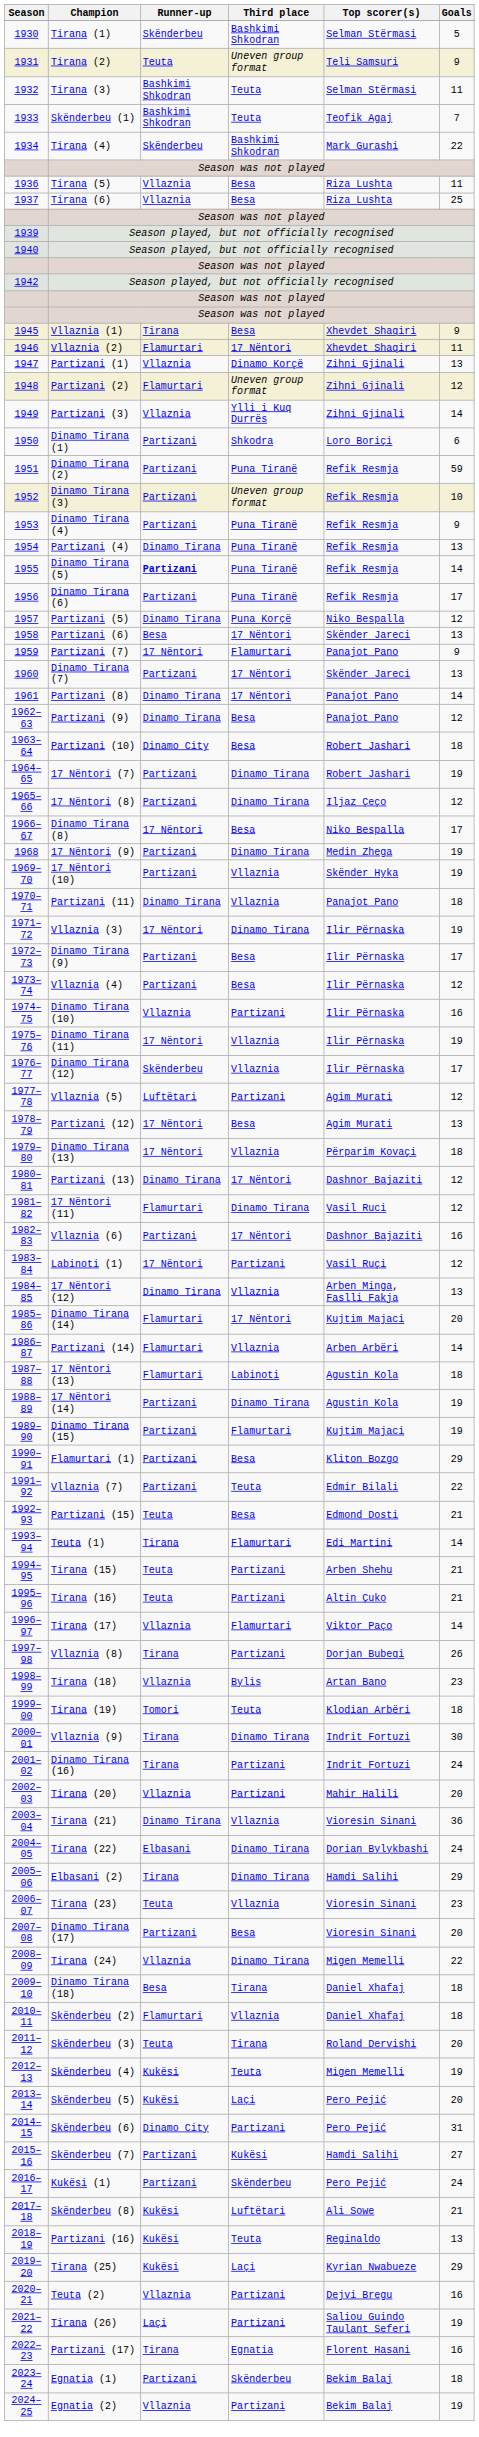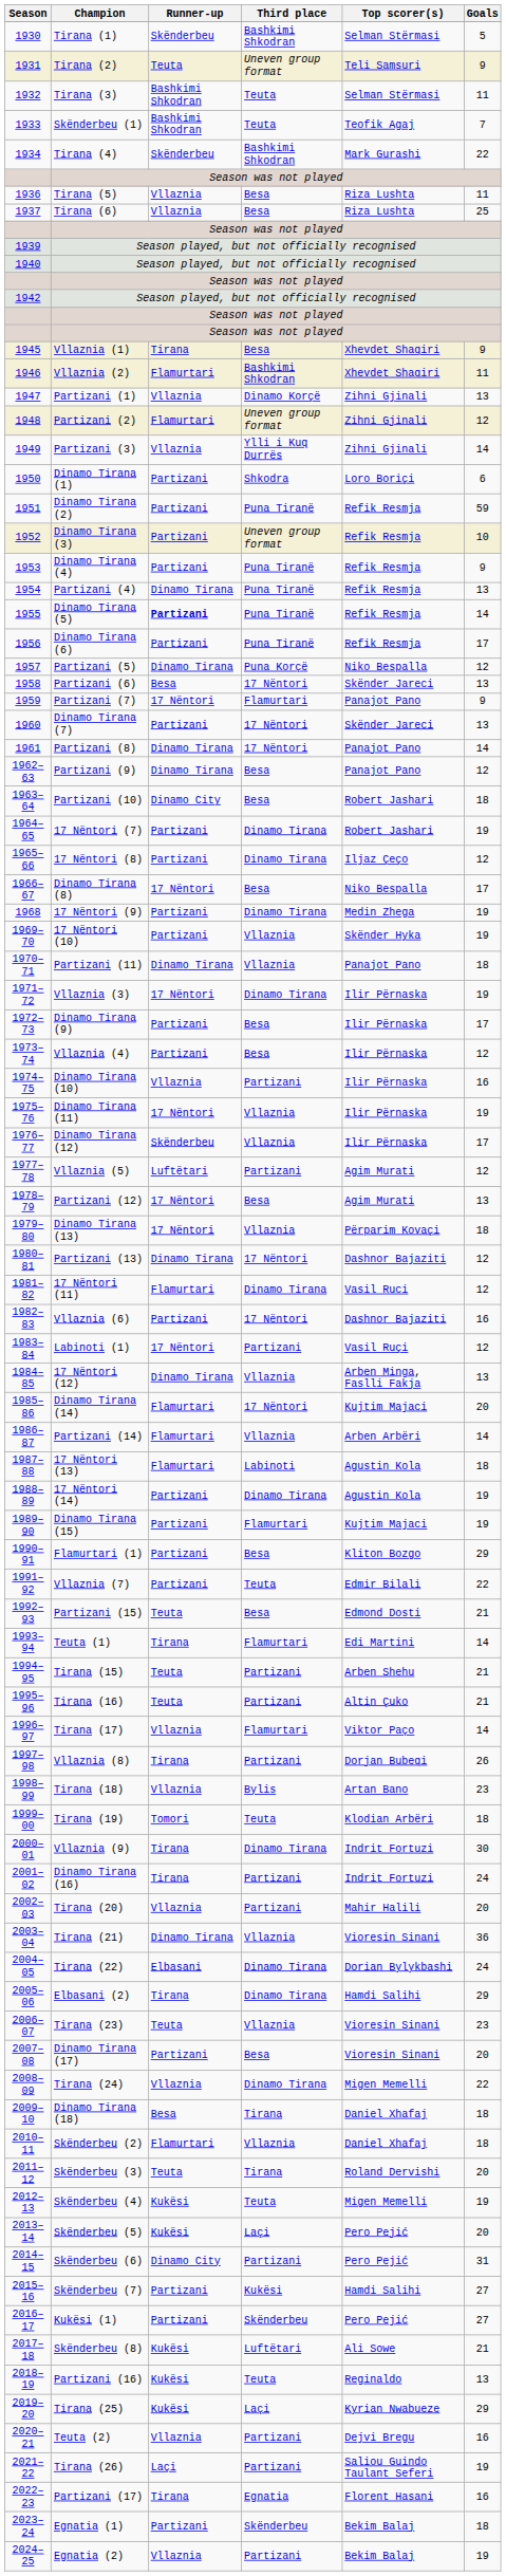Vllaznia (2) | Third place: 17 Nëntori -> Bashkimi Shkodran
Kukësi (1) | Goals: 24 -> 27
